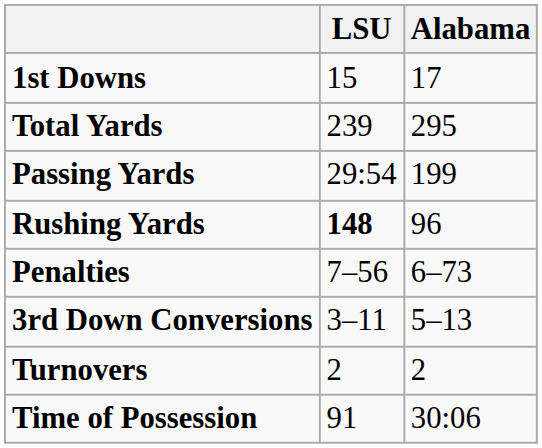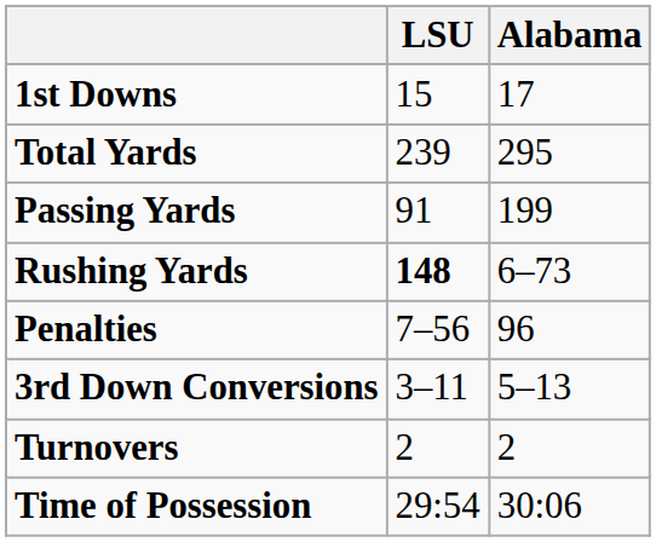Passing Yards | LSU: 29:54 -> 91
Rushing Yards | Alabama: 96 -> 6–73
Penalties | Alabama: 6–73 -> 96
Time of Possession | LSU: 91 -> 29:54
